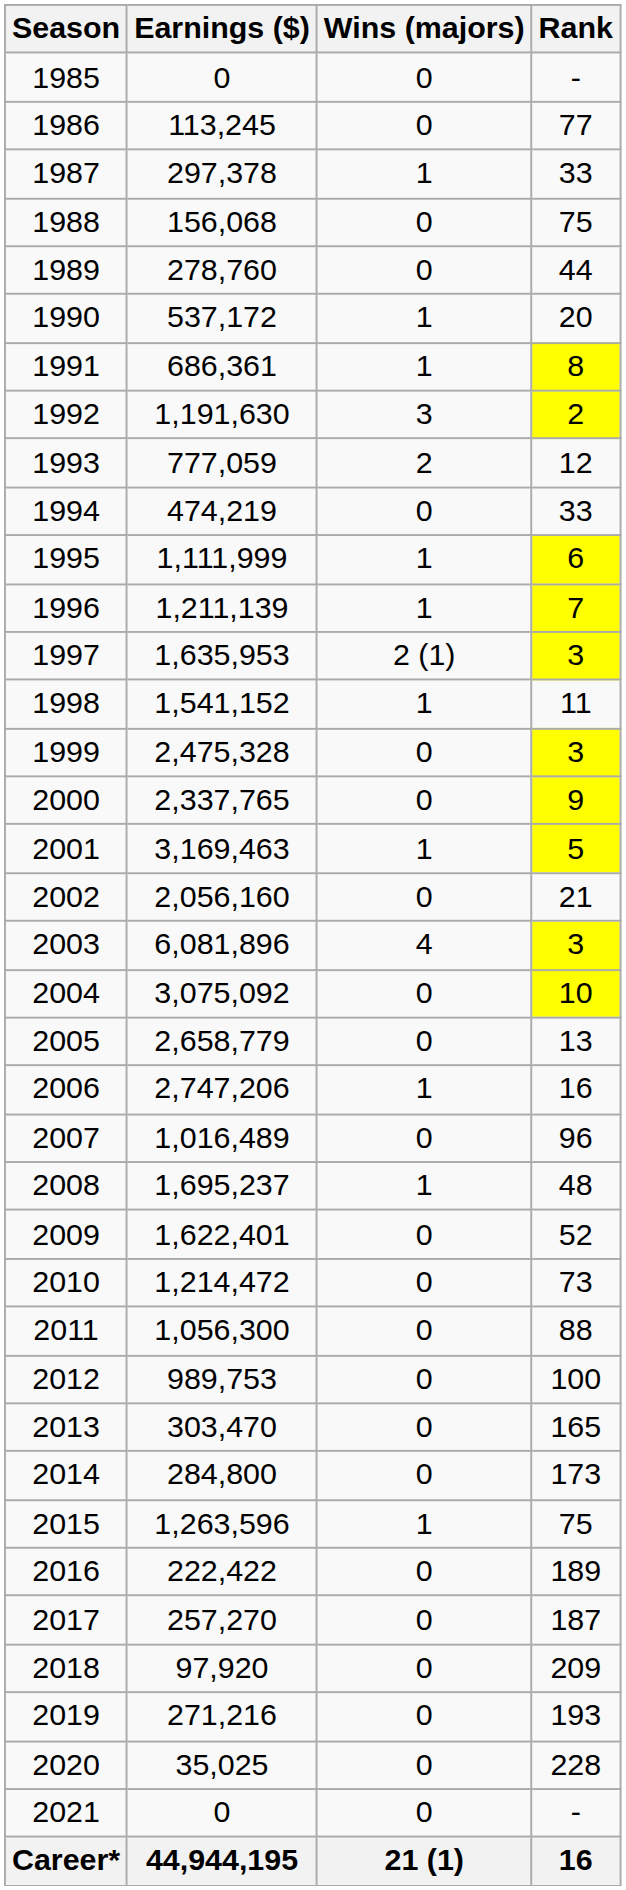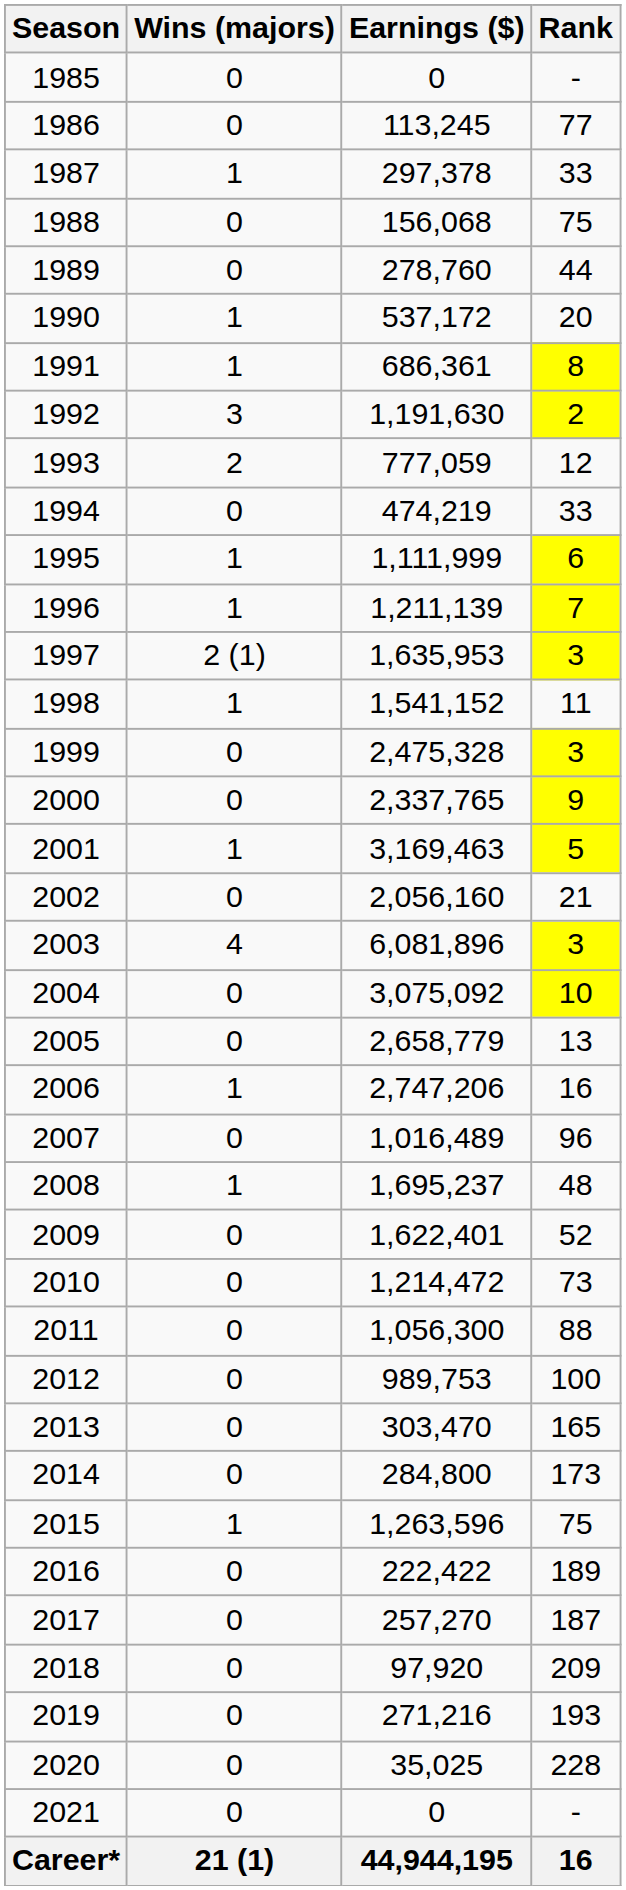columns swapped: Wins (majors) <-> Earnings ($)
